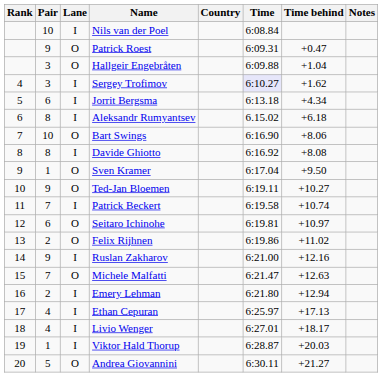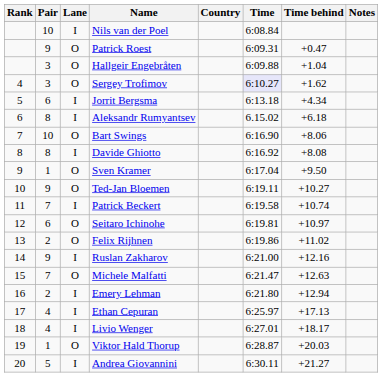Sergey Trofimov | Lane: I -> O
Viktor Hald Thorup | Lane: I -> O
Andrea Giovannini | Lane: O -> I
